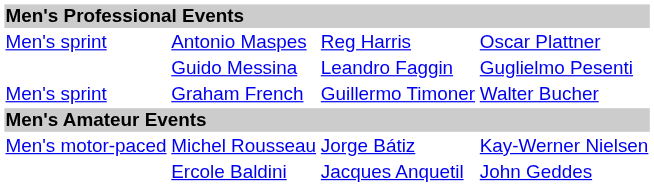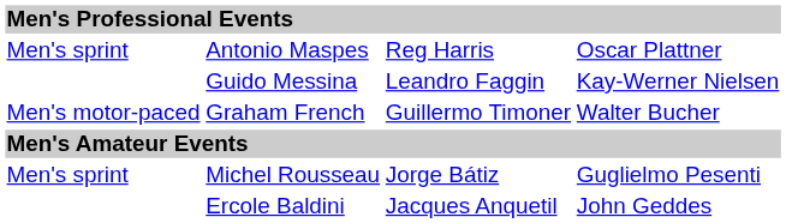Guido Messina | column 4: Guglielmo Pesenti -> Kay-Werner Nielsen
Graham French | column 1: Men's sprint -> Men's motor-paced
Michel Rousseau | column 1: Men's motor-paced -> Men's sprint
Michel Rousseau | column 4: Kay-Werner Nielsen -> Guglielmo Pesenti
